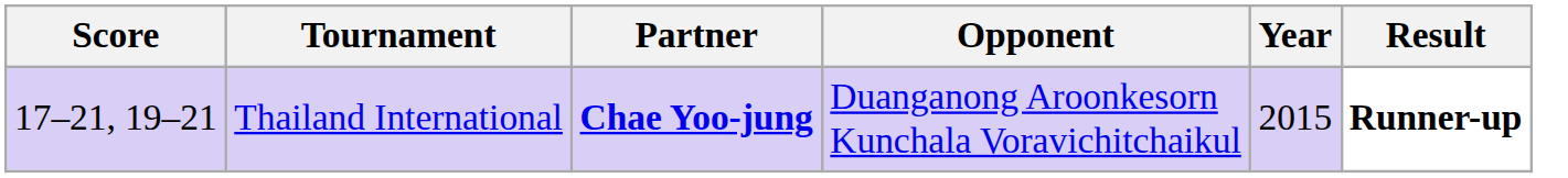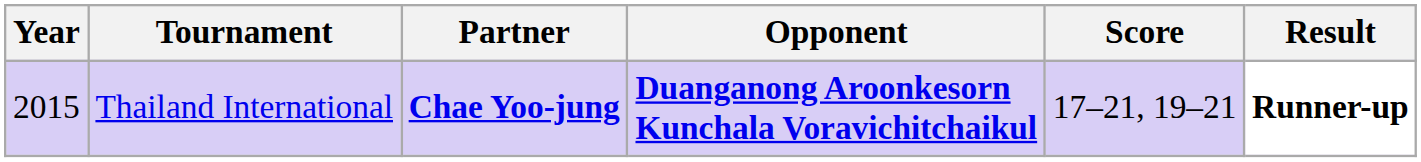columns swapped: Year <-> Score
Thailand International | Opponent: normal -> bold
